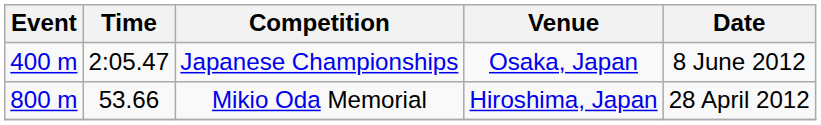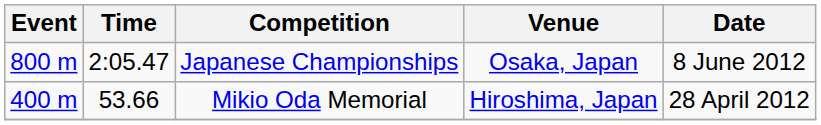Japanese Championships | Event: 400 m -> 800 m
Mikio Oda Memorial | Event: 800 m -> 400 m
